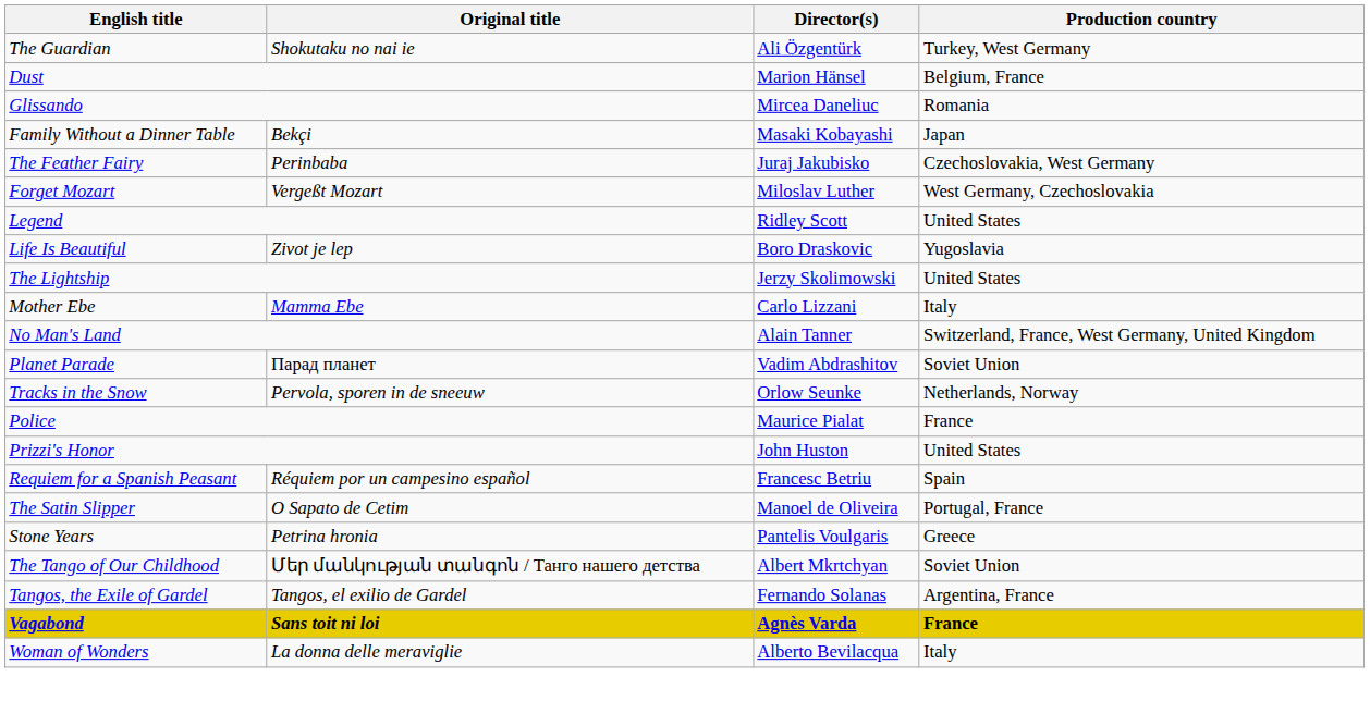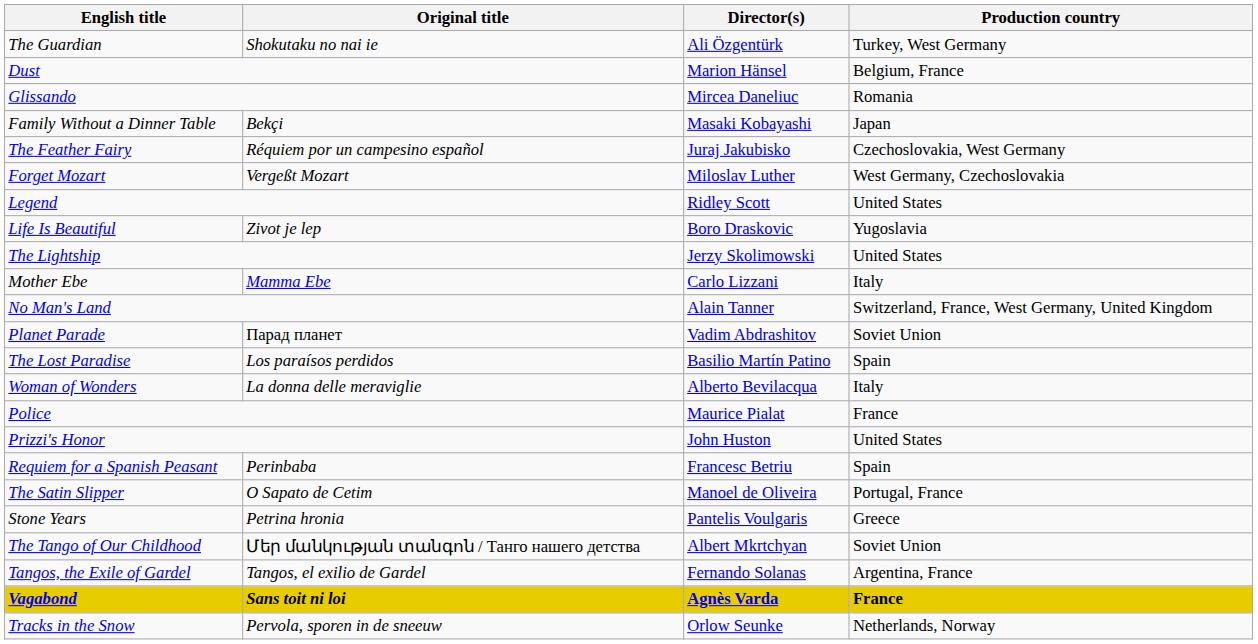The Feather Fairy | Original title: Perinbaba -> Réquiem por un campesino español
+ row: The Lost Paradise | Los paraísos perdidos | Basilio Martín Patino | Spain
rows swapped: Tracks in the Snow <-> Woman of Wonders
Requiem for a Spanish Peasant | Original title: Réquiem por un campesino español -> Perinbaba
